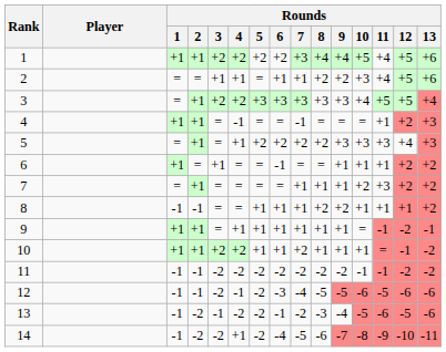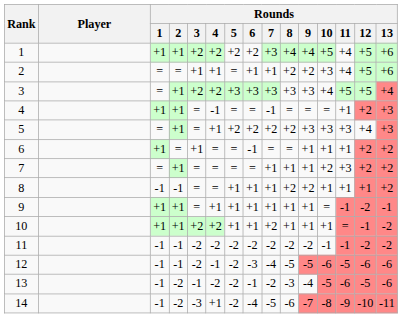14 | Rounds / 3: -2 -> -3
